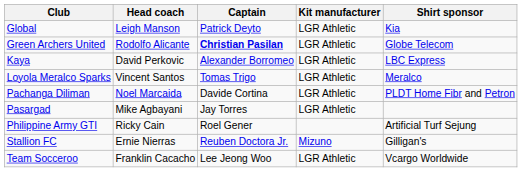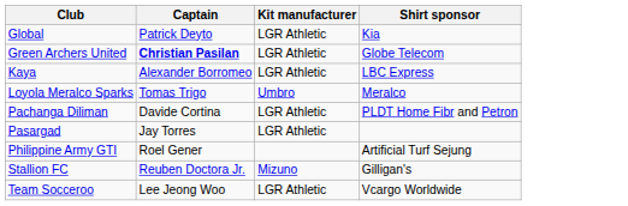- column: Head coach | Leigh Manson | Rodolfo Alicante | David Perkovic | Vincent Santos | Noel Marcaida | Mike Agbayani | Ricky Cain | Ernie Nierras | Franklin Cacacho
Loyola Meralco Sparks | Kit manufacturer: LGR Athletic -> Umbro
